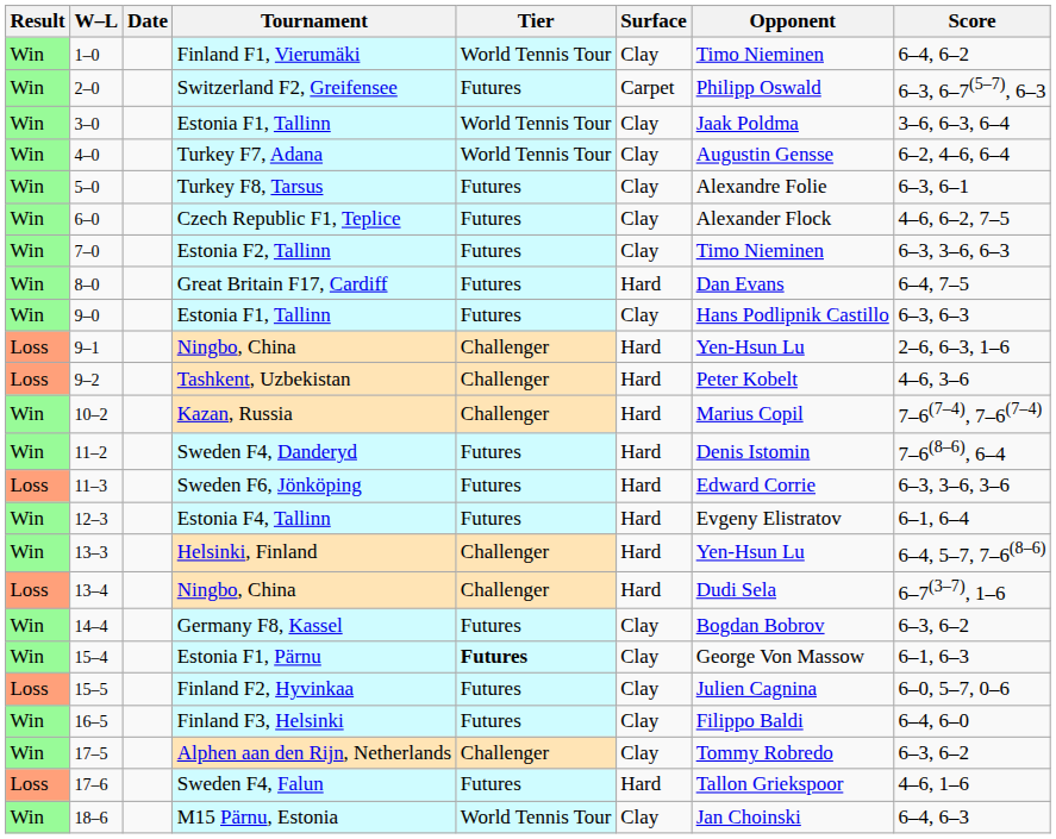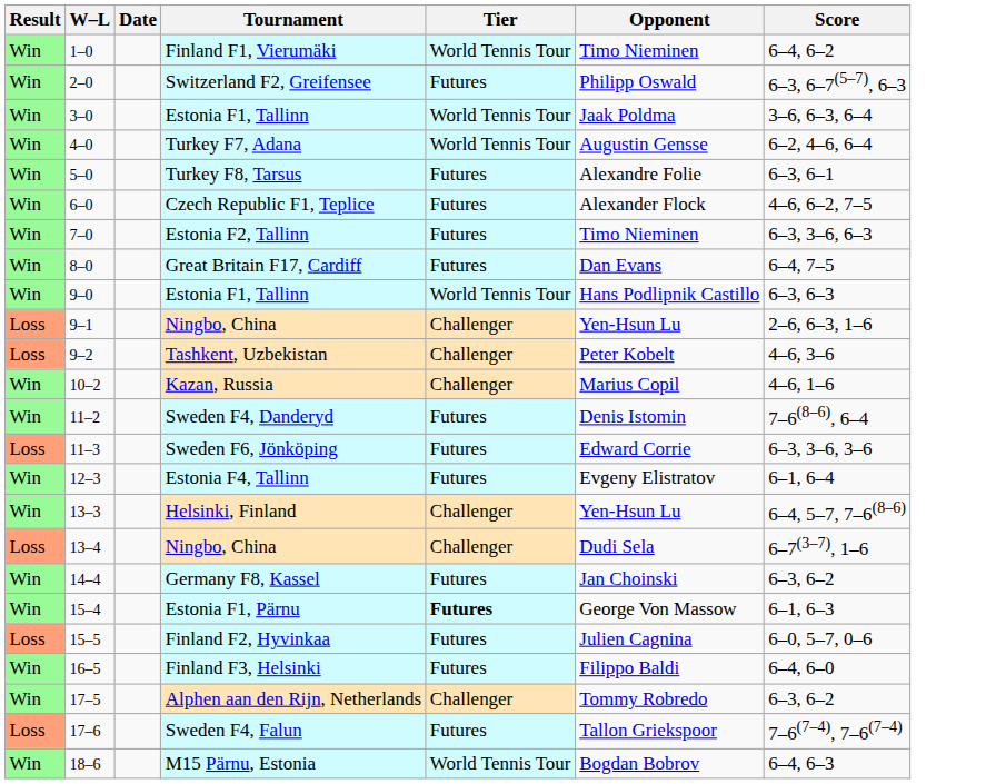- column: Surface | Clay | Carpet | Clay | Clay | Clay | Clay | Clay | Hard | Clay | Hard | Hard | Hard | Hard | Hard | Hard | Hard | Hard | Clay | Clay | Clay | Clay | Clay | Hard | Clay
9–0 / Estonia F1, Tallinn | Tier: Futures -> World Tennis Tour
Kazan, Russia | Score: 7–6(7–4), 7–6(7–4) -> 4–6, 1–6
Germany F8, Kassel | Opponent: Bogdan Bobrov -> Jan Choinski
Sweden F4, Falun | Score: 4–6, 1–6 -> 7–6(7–4), 7–6(7–4)
M15 Pärnu, Estonia | Opponent: Jan Choinski -> Bogdan Bobrov
